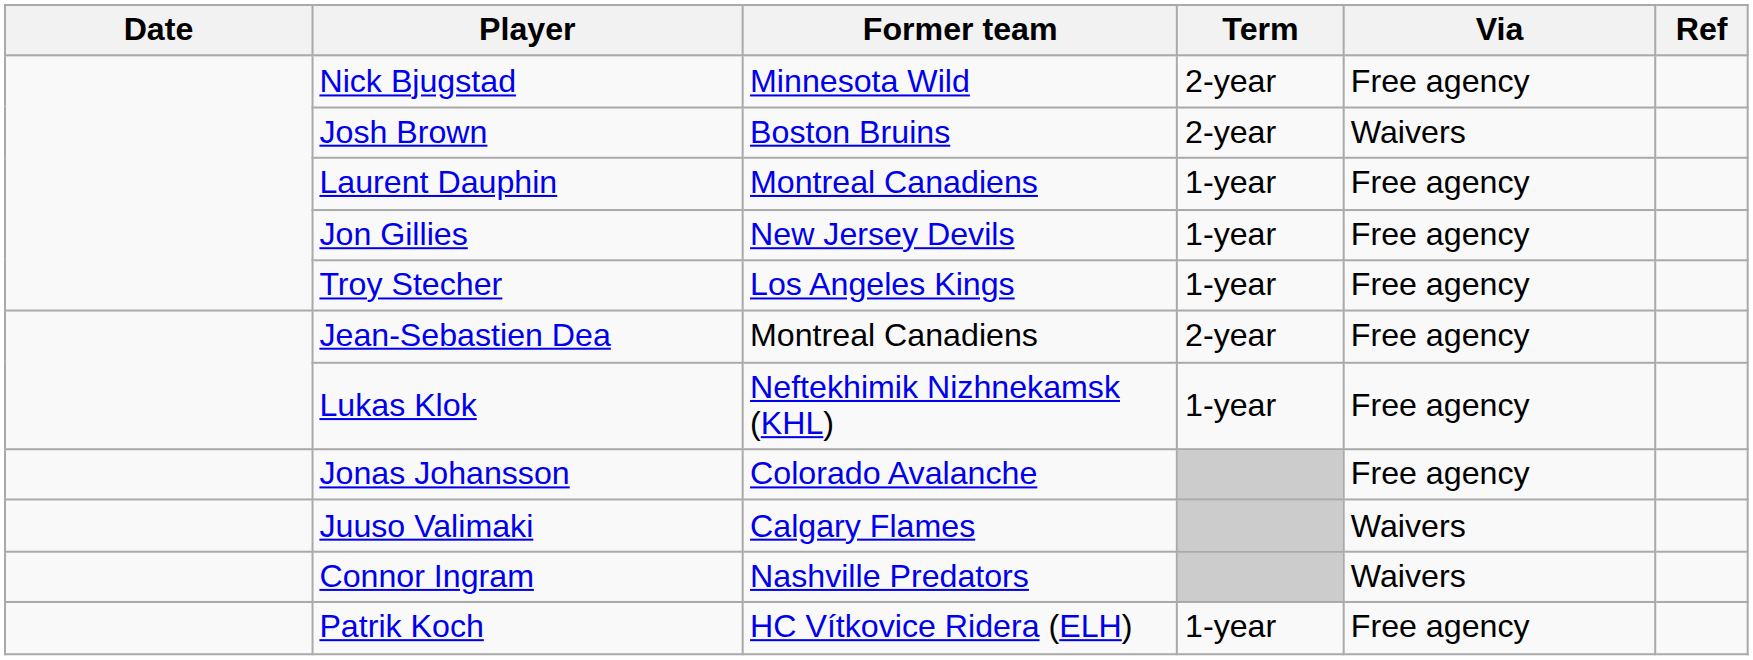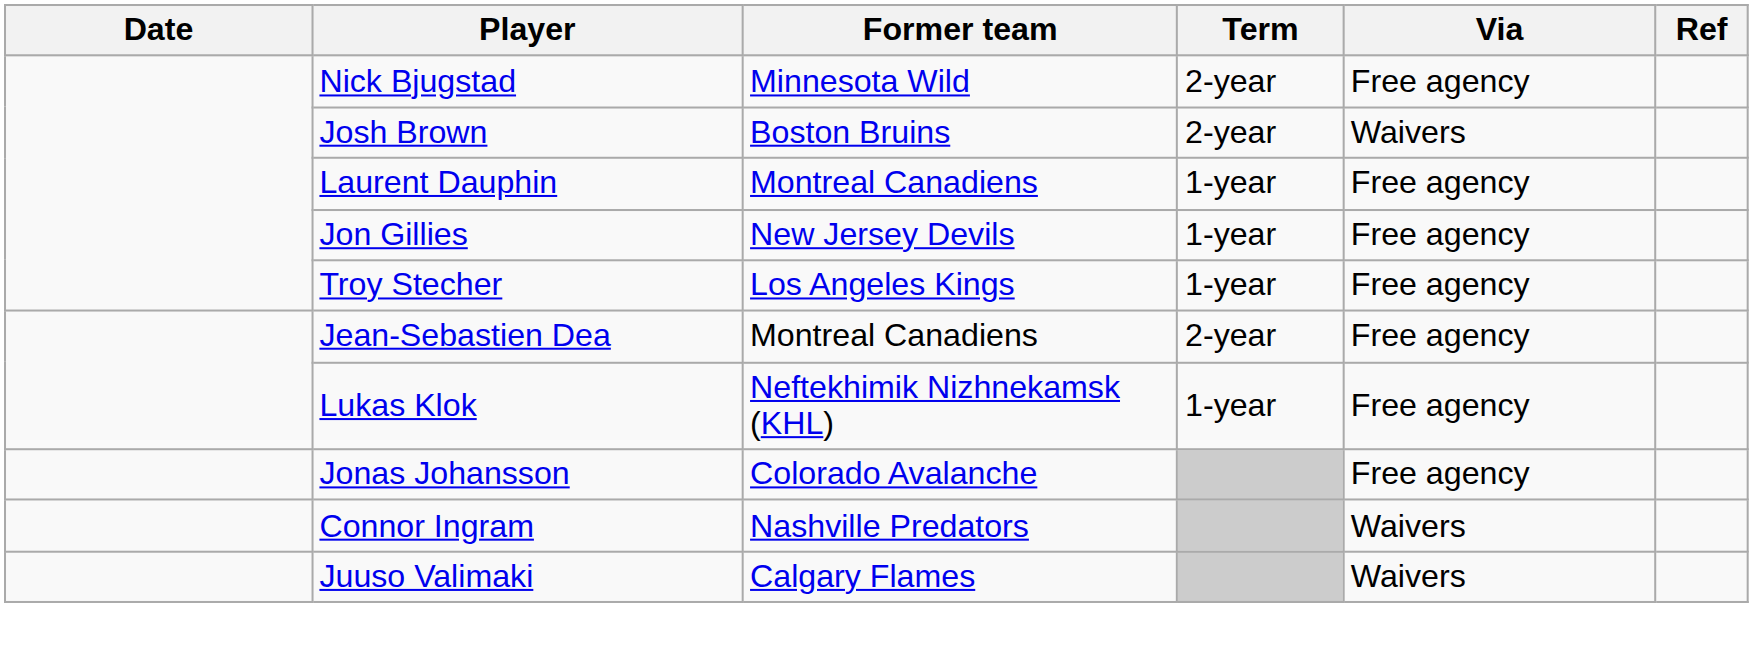rows swapped: Juuso Valimaki <-> Connor Ingram
- row: Patrik Koch | HC Vítkovice Ridera (ELH) | 1-year | Free agency
